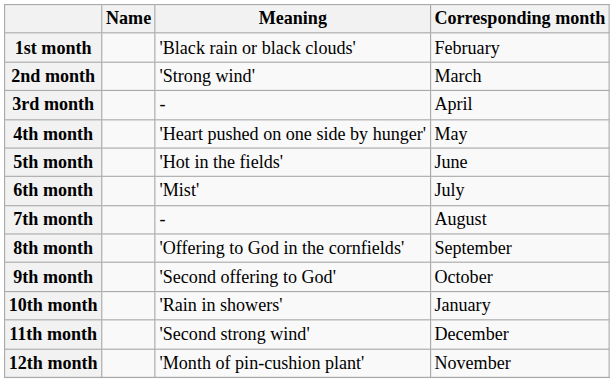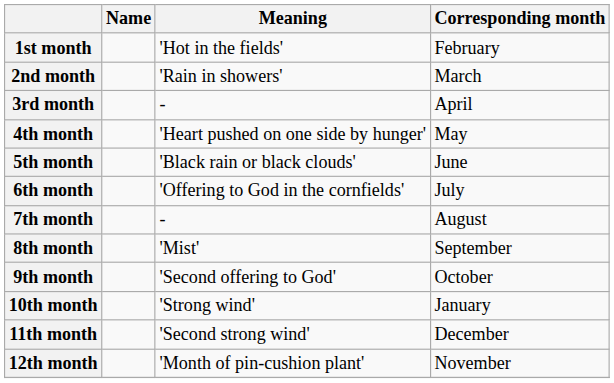1st month | Meaning: 'Black rain or black clouds' -> 'Hot in the fields'
2nd month | Meaning: 'Strong wind' -> 'Rain in showers'
5th month | Meaning: 'Hot in the fields' -> 'Black rain or black clouds'
6th month | Meaning: 'Mist' -> 'Offering to God in the cornfields'
8th month | Meaning: 'Offering to God in the cornfields' -> 'Mist'
10th month | Meaning: 'Rain in showers' -> 'Strong wind'
